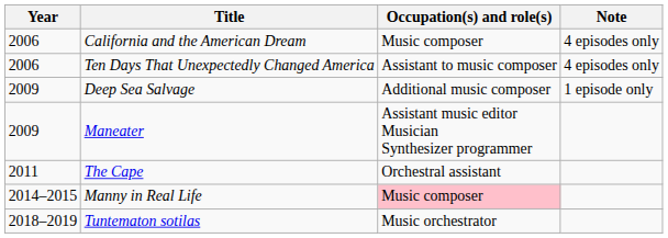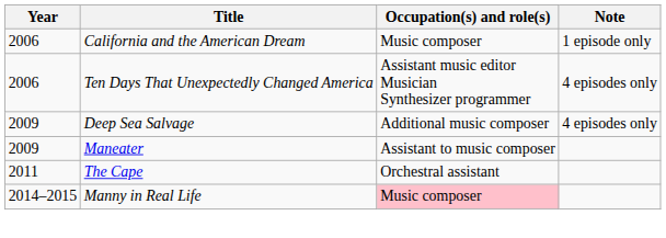California and the American Dream | Note: 4 episodes only -> 1 episode only
Ten Days That Unexpectedly Changed America | Occupation(s) and role(s): Assistant to music composer -> Assistant music editor Musician Synthesizer programmer
Deep Sea Salvage | Note: 1 episode only -> 4 episodes only
Maneater | Occupation(s) and role(s): Assistant music editor Musician Synthesizer programmer -> Assistant to music composer
- row: 2018–2019 | Tuntematon sotilas | Music orchestrator
